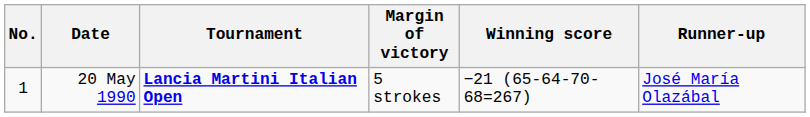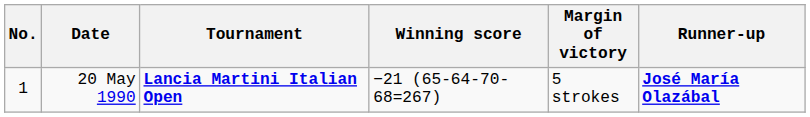columns swapped: Winning score <-> Margin of victory
20 May 1990 | Runner-up: normal -> bold
